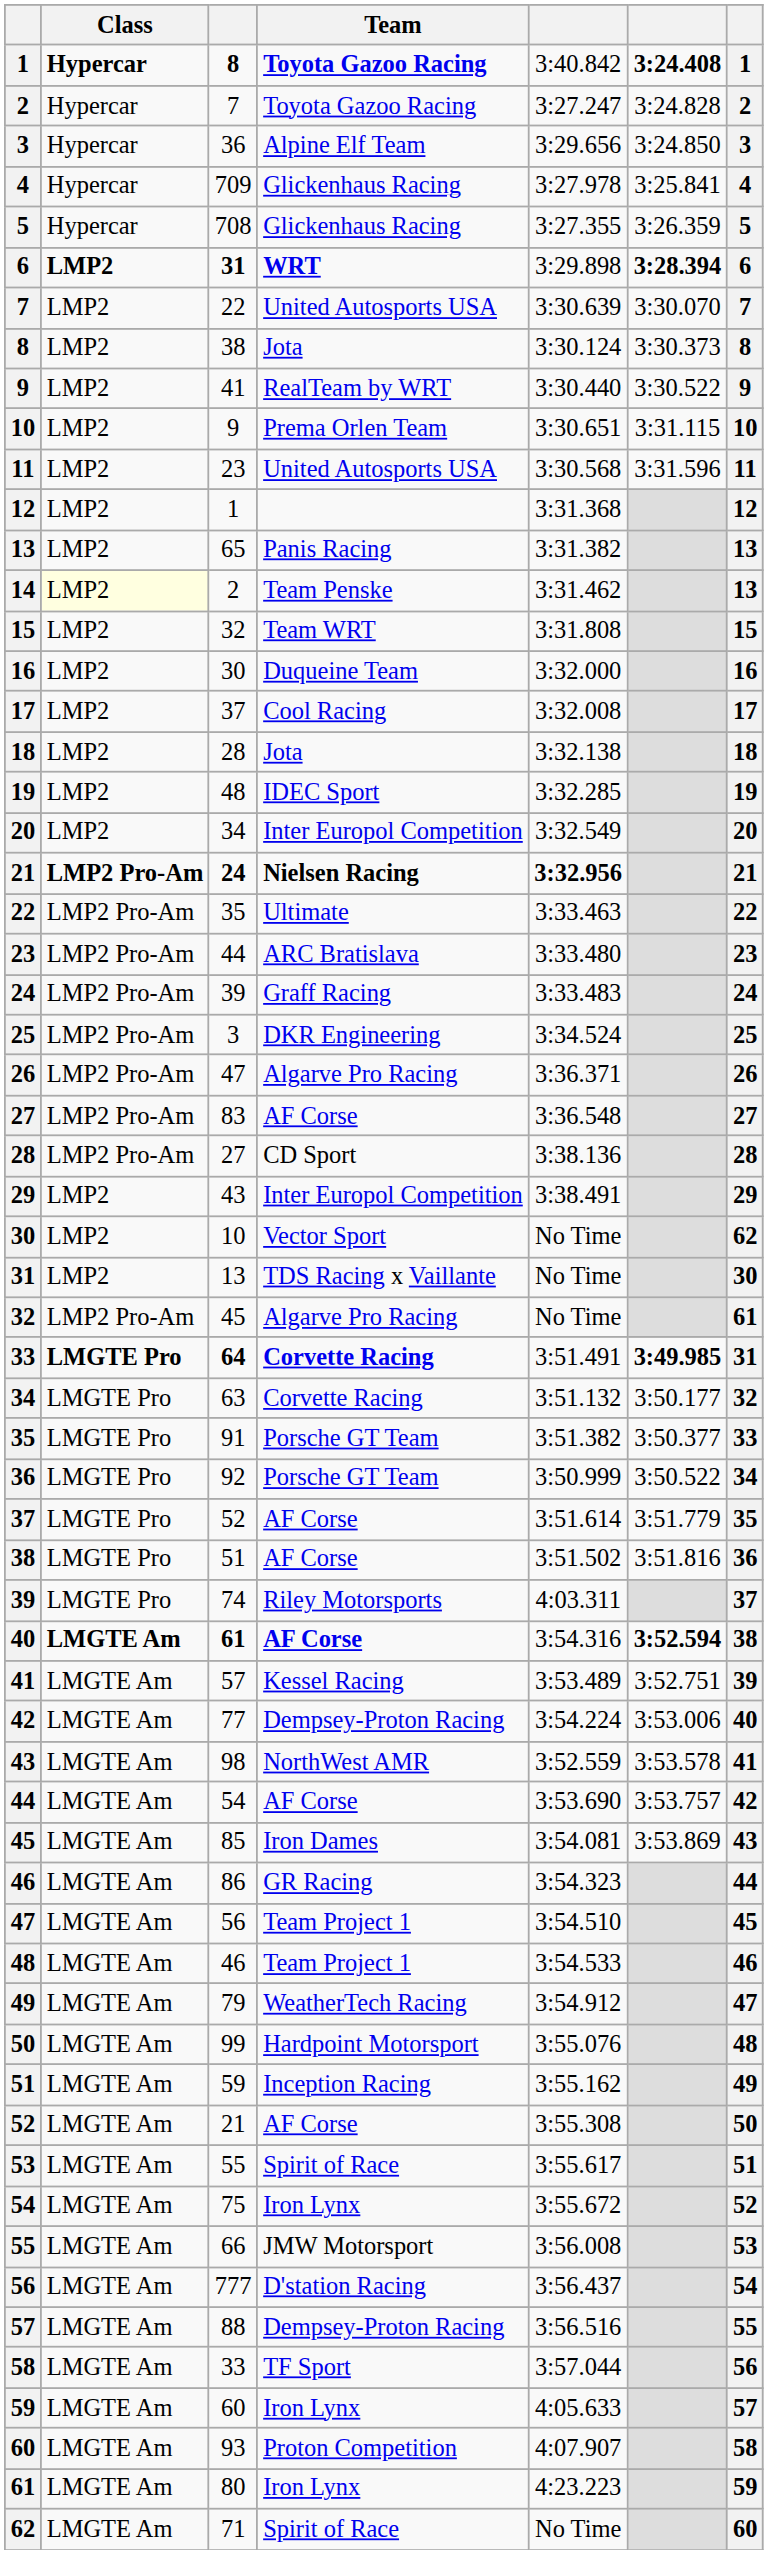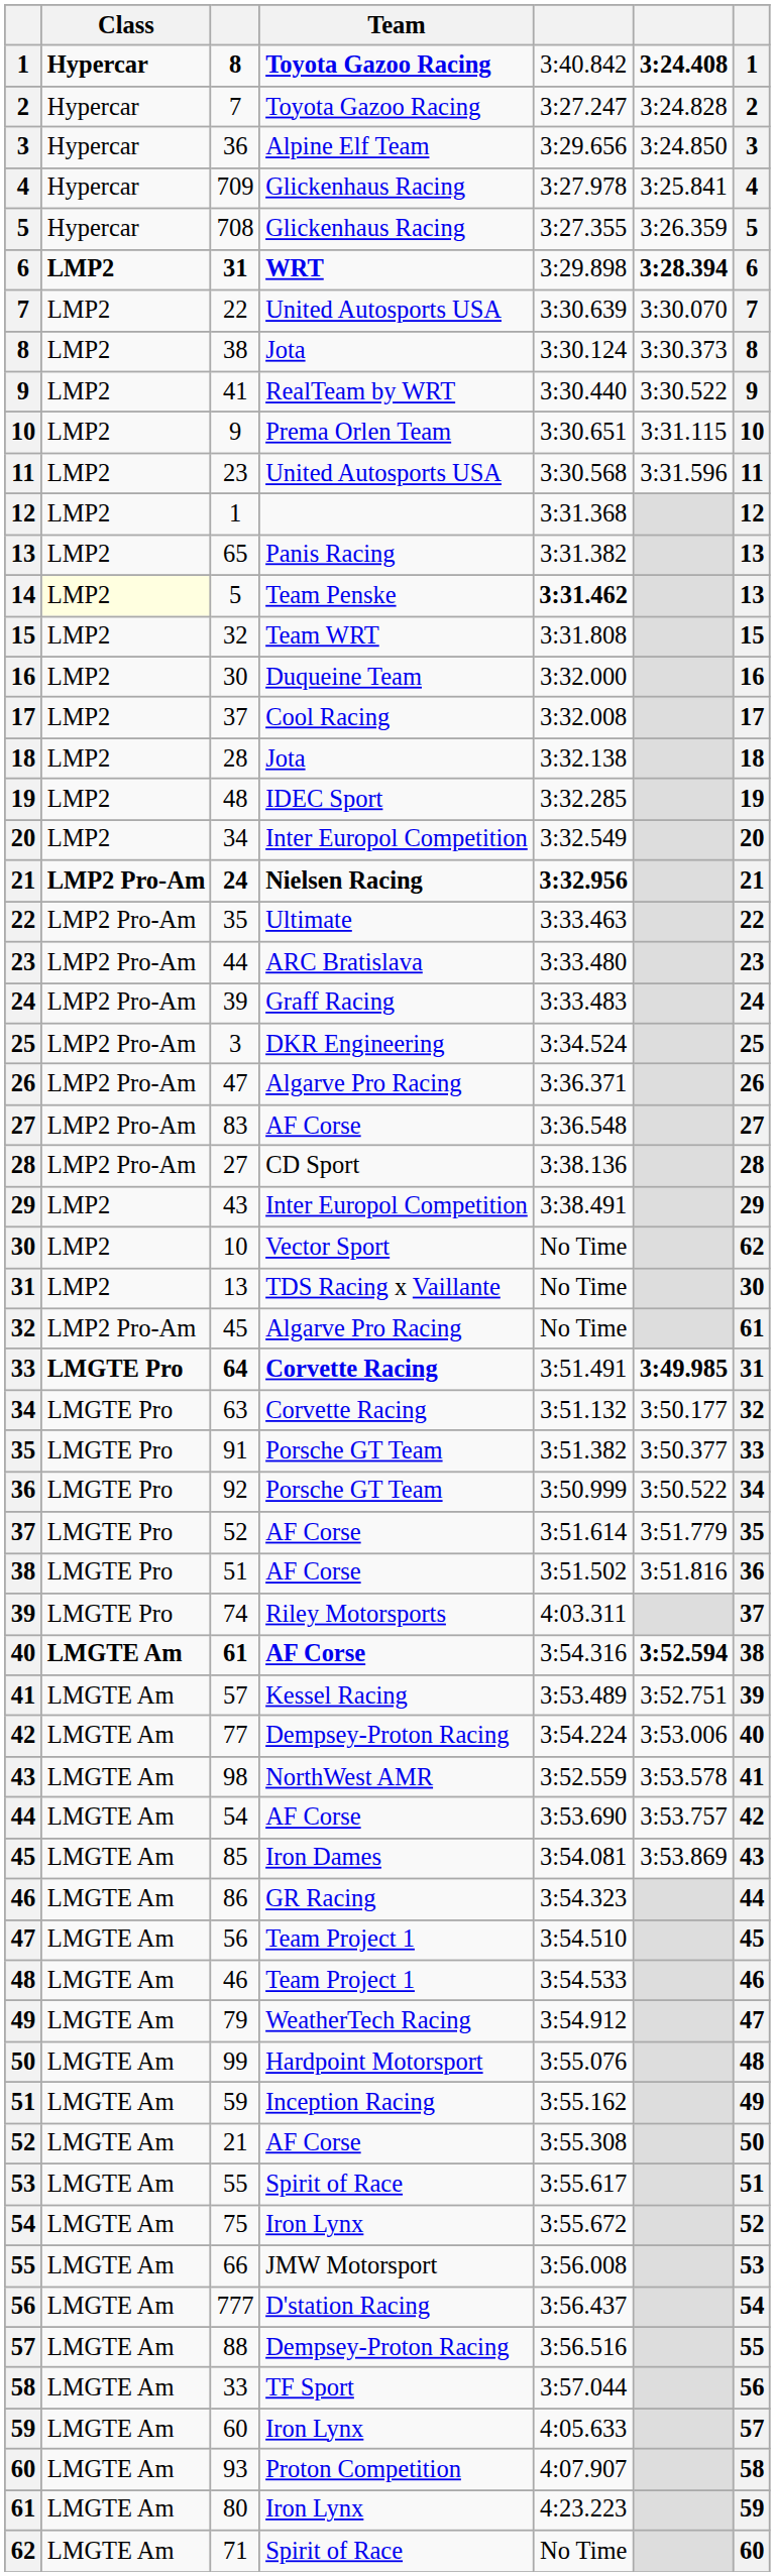14 | column 3: 2 -> 5
14 | column 5: normal -> bold
